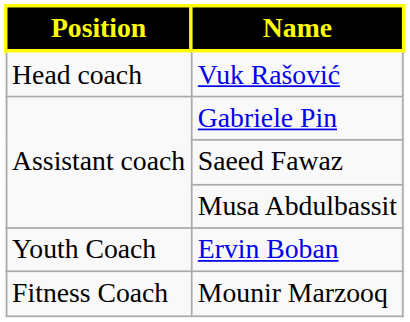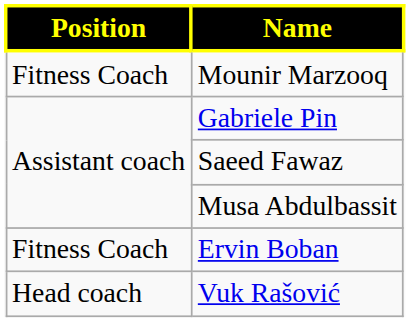rows swapped: Vuk Rašović <-> Mounir Marzooq
Ervin Boban | Position: Youth Coach -> Fitness Coach
